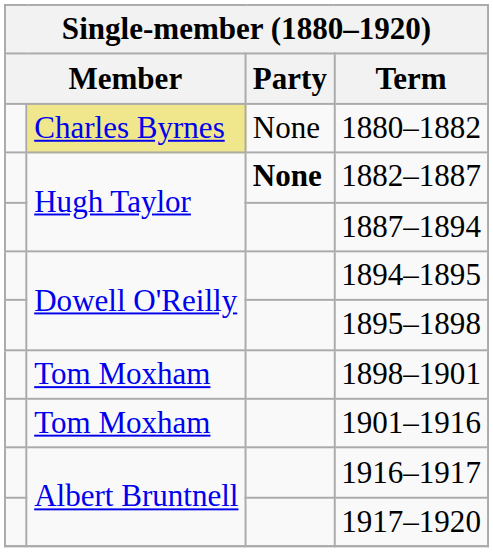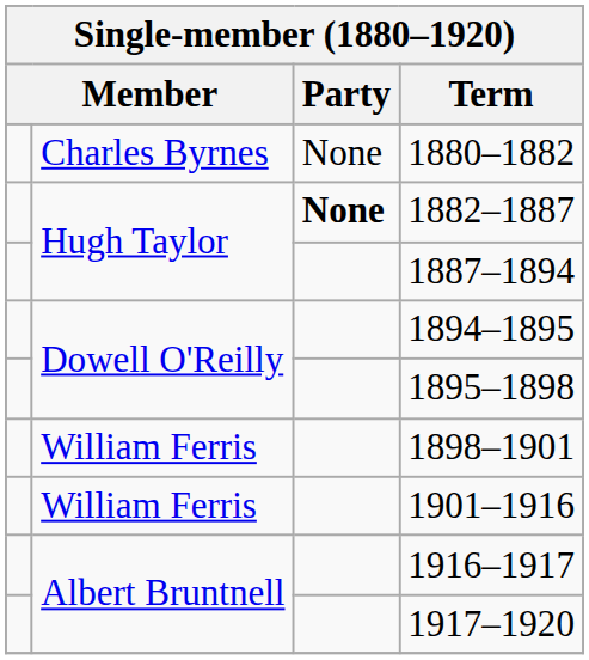1880–1882 | column 2: khaki background -> no background
1898–1901 | column 2: Tom Moxham -> William Ferris
1901–1916 | column 2: Tom Moxham -> William Ferris
